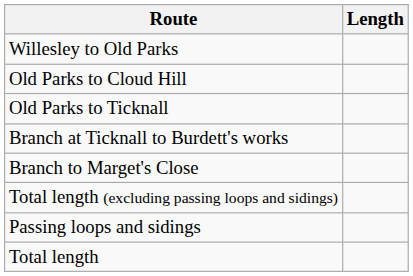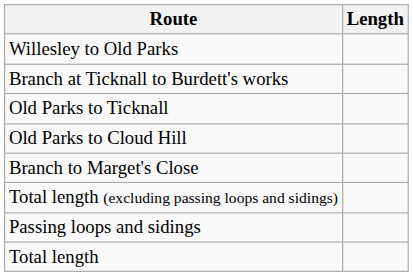rows swapped: Old Parks to Cloud Hill <-> Branch at Ticknall to Burdett's works
